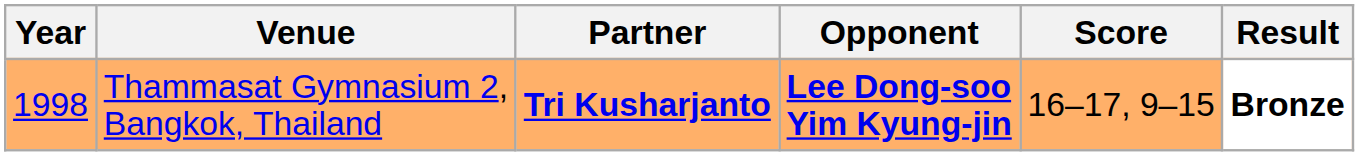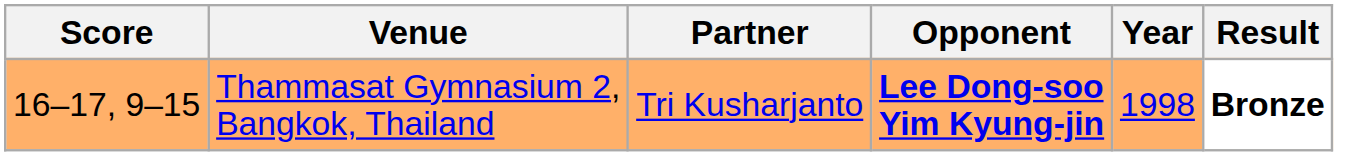columns swapped: Year <-> Score
Thammasat Gymnasium 2, Bangkok, Thailand | Partner: bold -> normal
